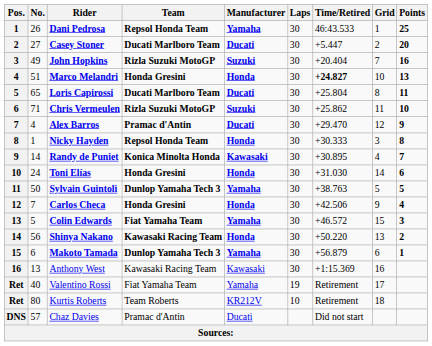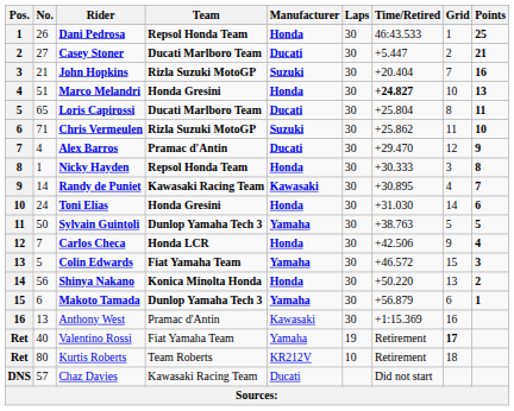Dani Pedrosa | Manufacturer: Yamaha -> Honda
Casey Stoner | Points: 20 -> 21
John Hopkins | No.: 49 -> 21
Randy de Puniet | Team: Konica Minolta Honda -> Kawasaki Racing Team
Carlos Checa | Team: Honda Gresini -> Honda LCR
Shinya Nakano | Team: Kawasaki Racing Team -> Konica Minolta Honda
Anthony West | Team: Kawasaki Racing Team -> Pramac d'Antin
Valentino Rossi | Grid: normal -> bold
Chaz Davies | Team: Pramac d'Antin -> Kawasaki Racing Team
